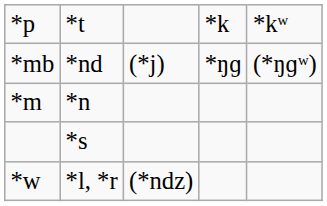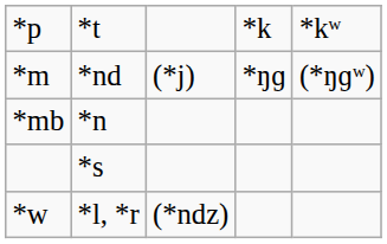*nd | column 1: *mb -> *m
*n | column 1: *m -> *mb
